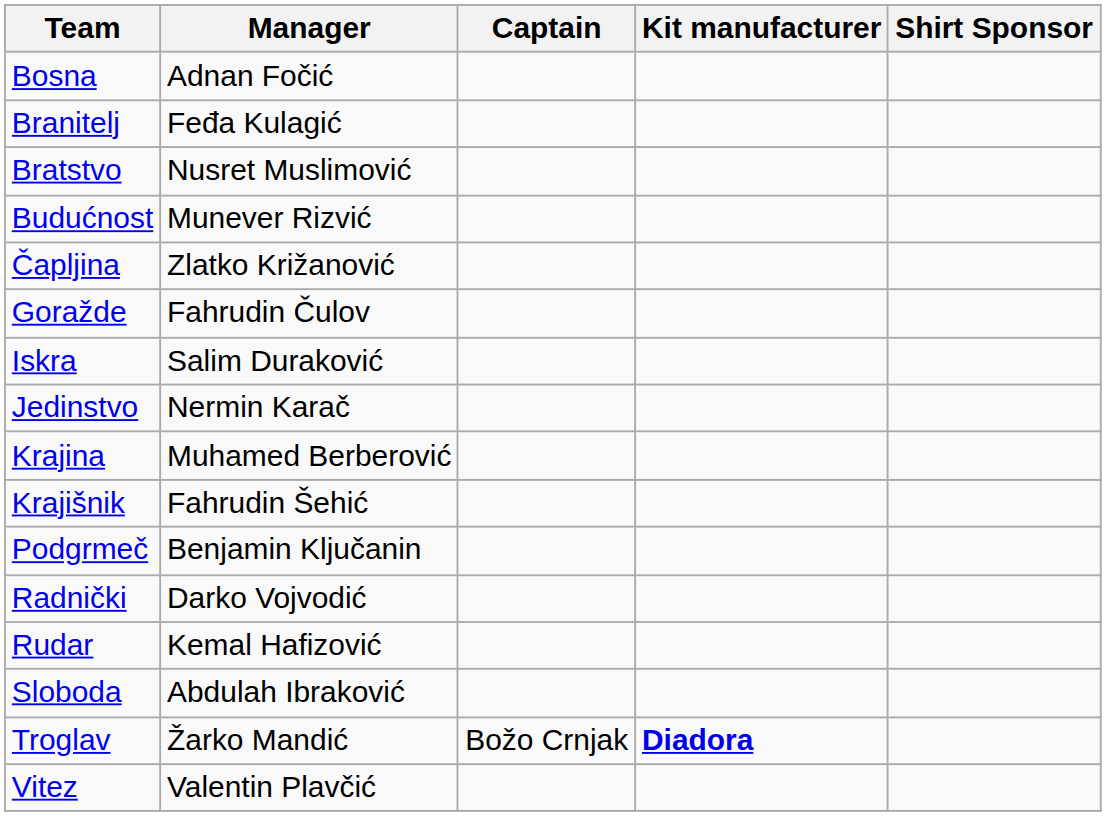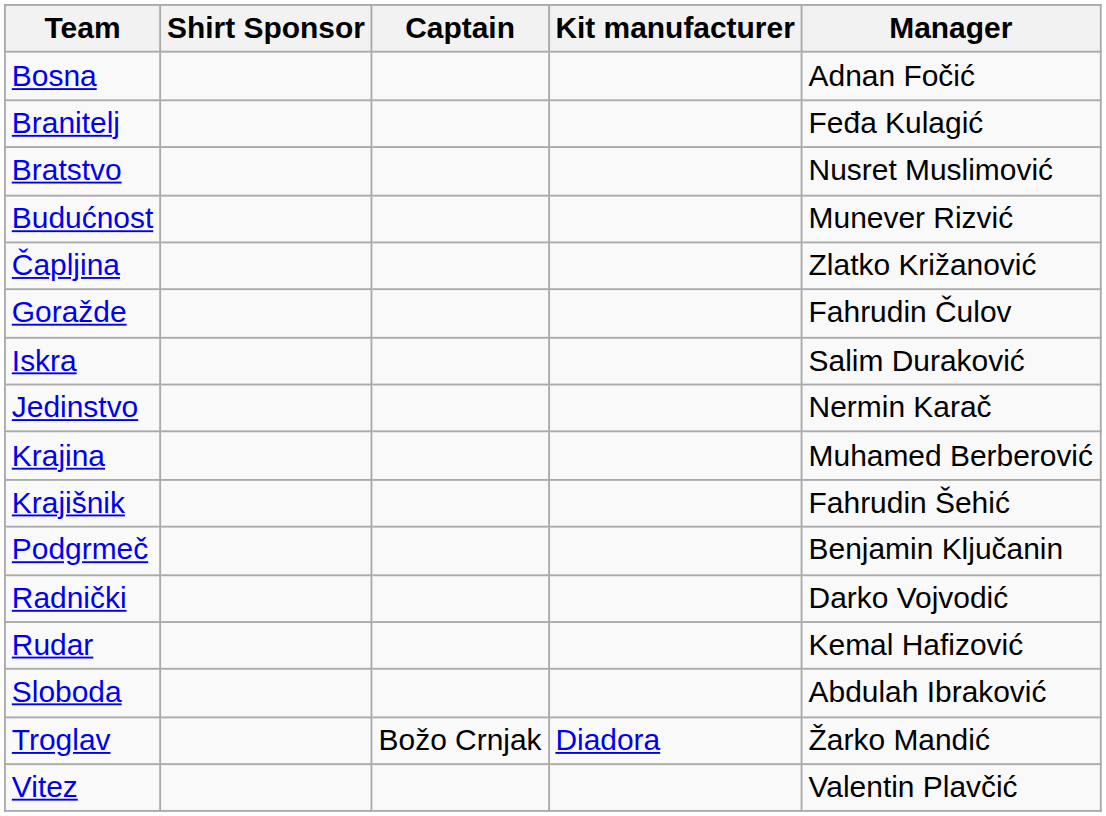columns swapped: Manager <-> Shirt Sponsor
Troglav | Kit manufacturer: bold -> normal
